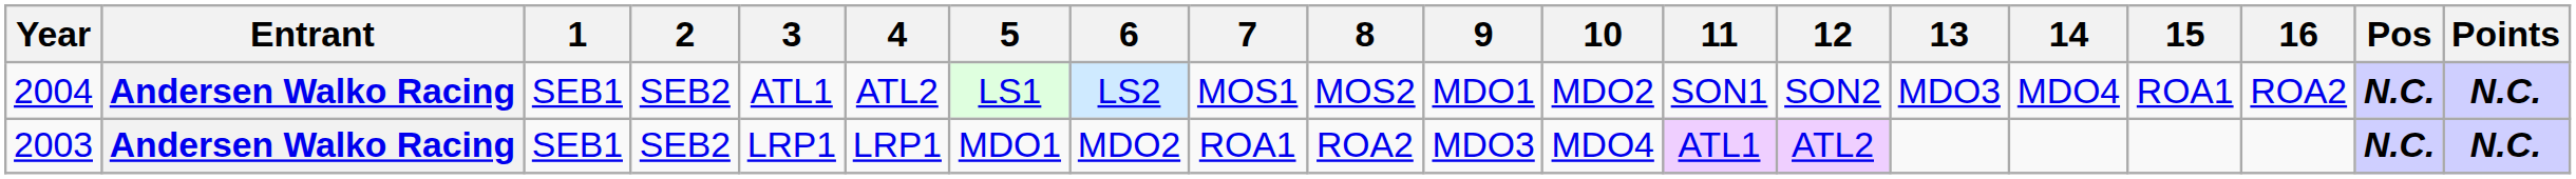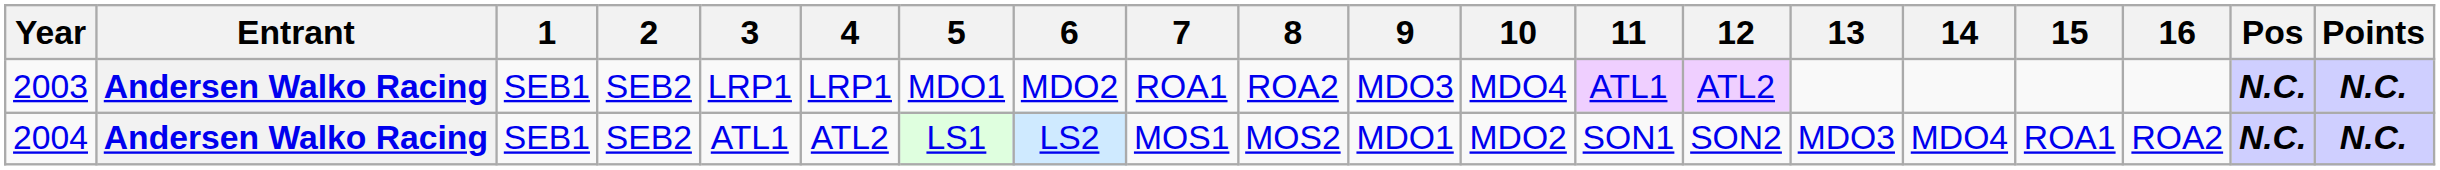rows swapped: 2003 <-> 2004
